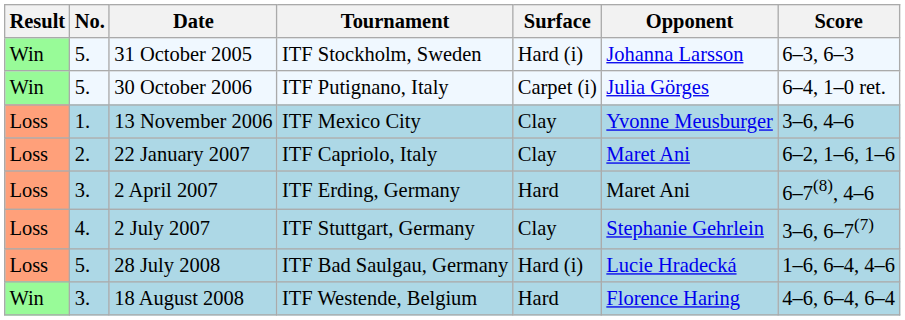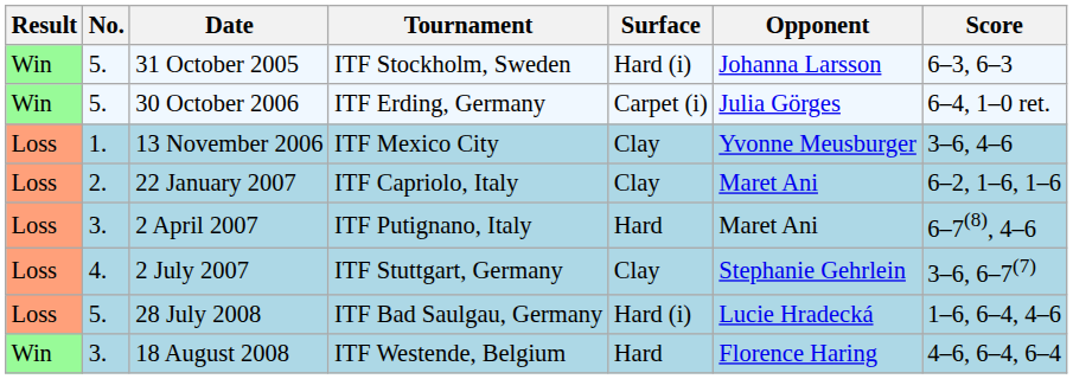30 October 2006 | Tournament: ITF Putignano, Italy -> ITF Erding, Germany
2 April 2007 | Tournament: ITF Erding, Germany -> ITF Putignano, Italy
